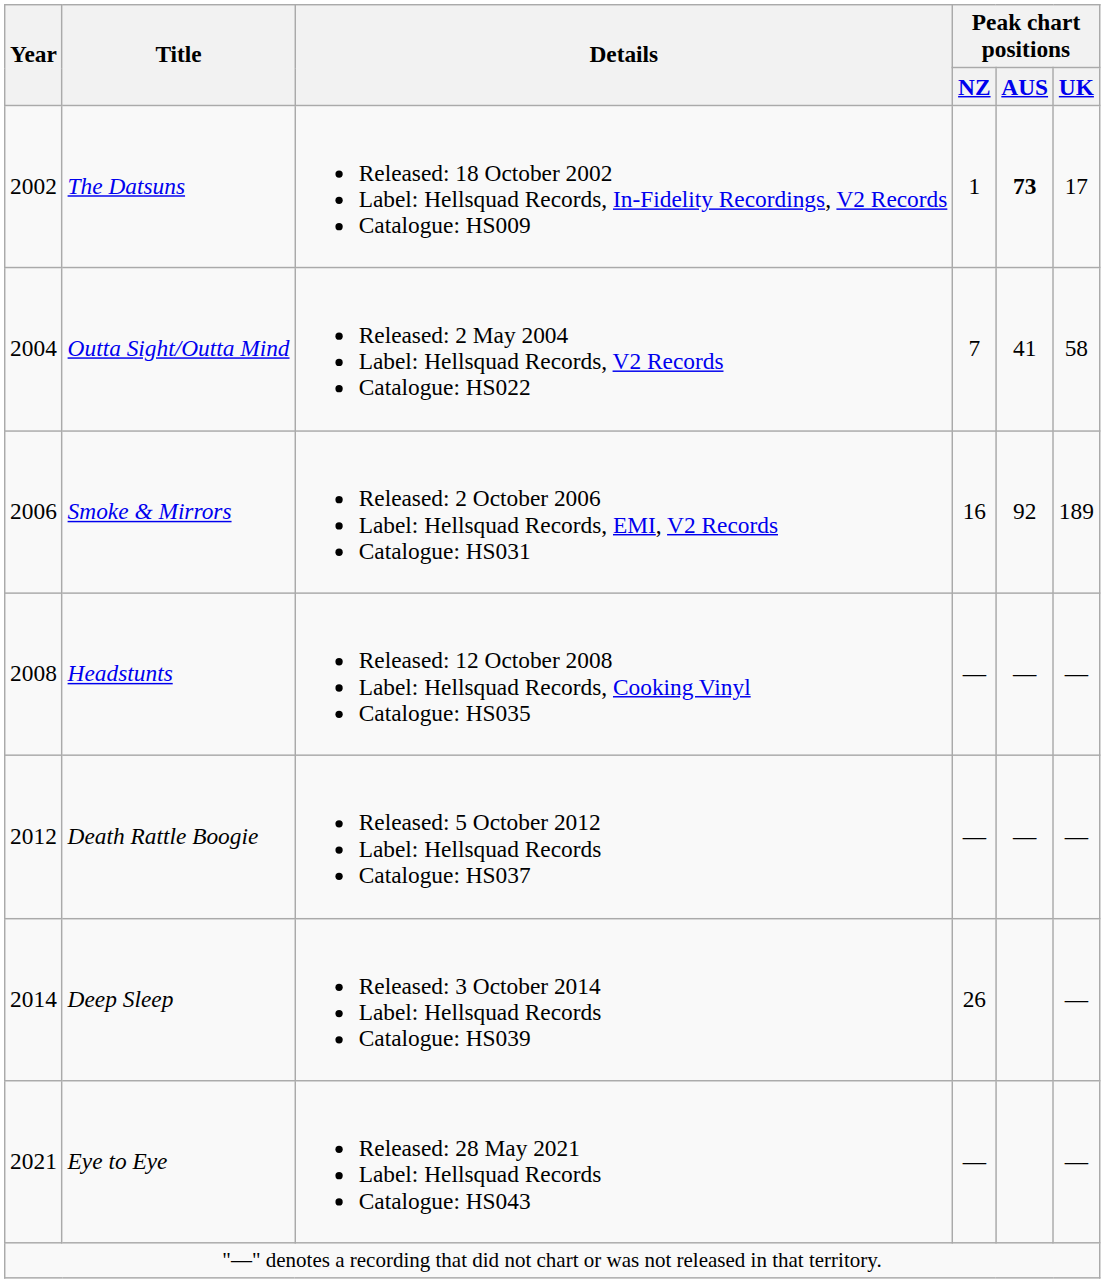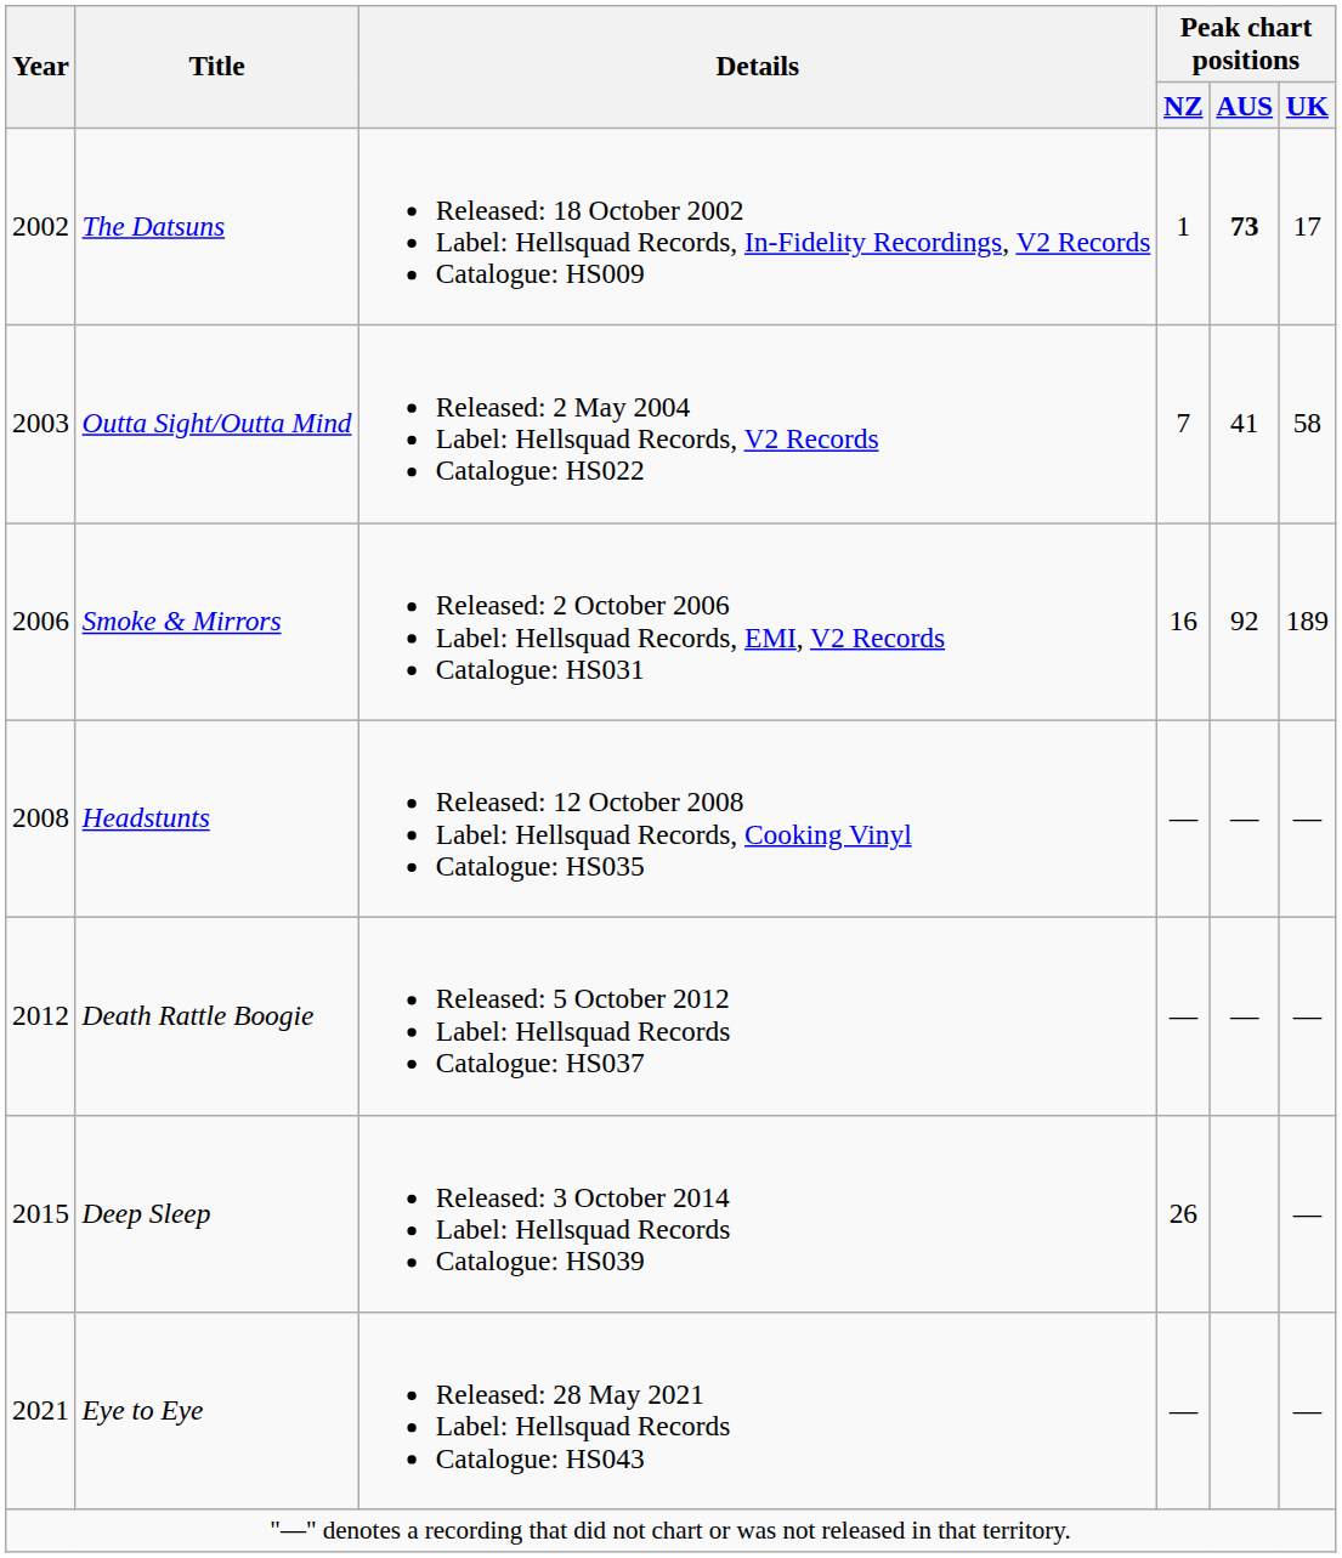Outta Sight/Outta Mind | Year: 2004 -> 2003
Deep Sleep | Year: 2014 -> 2015
